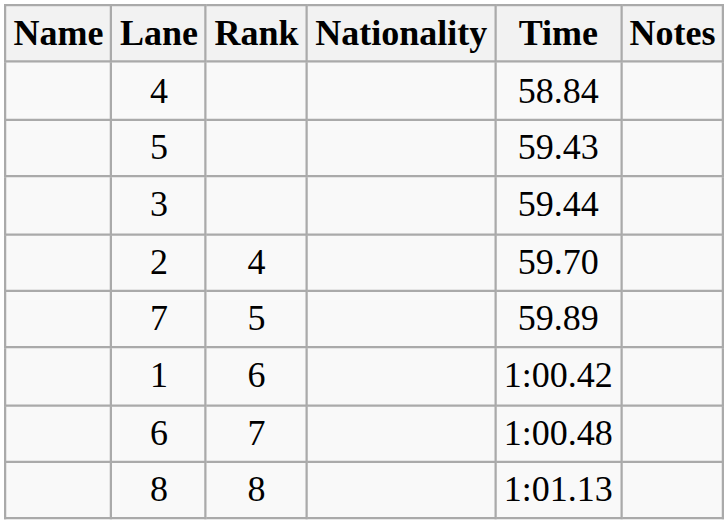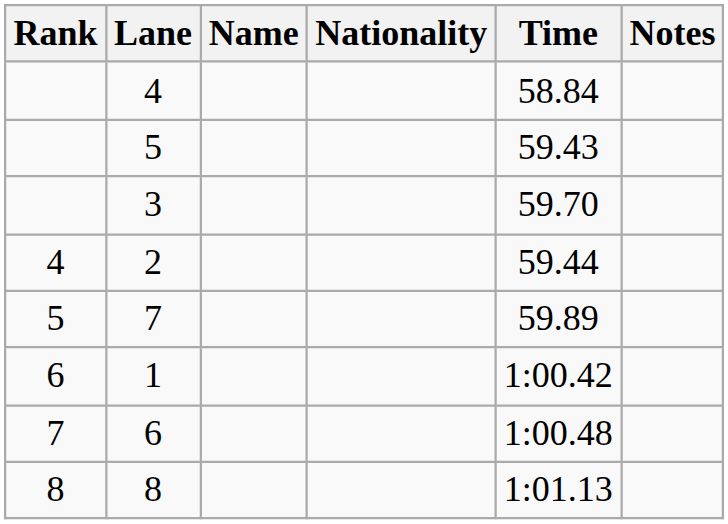columns swapped: Rank <-> Name
3 | Time: 59.44 -> 59.70
2 | Time: 59.70 -> 59.44
